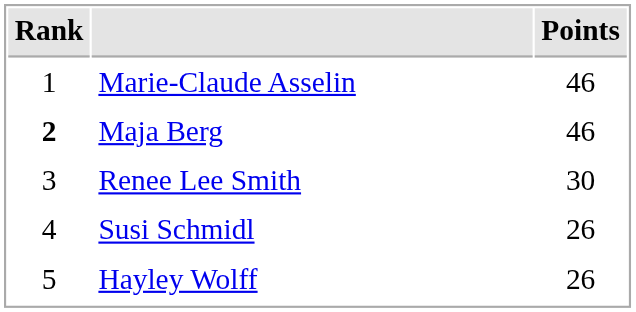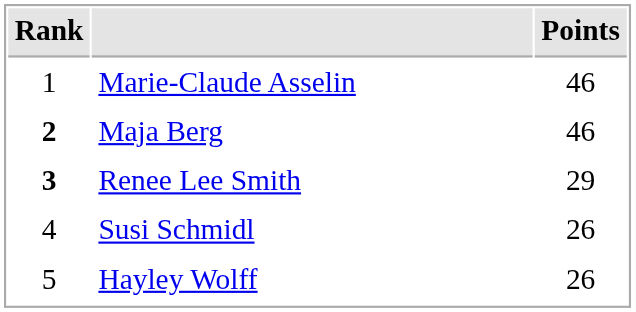Renee Lee Smith | Rank: normal -> bold
Renee Lee Smith | Points: 30 -> 29
